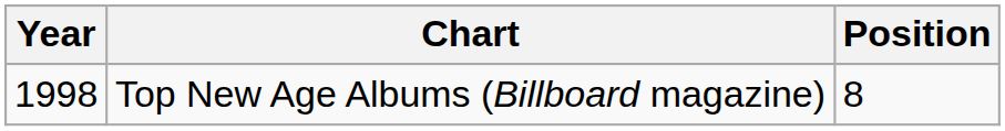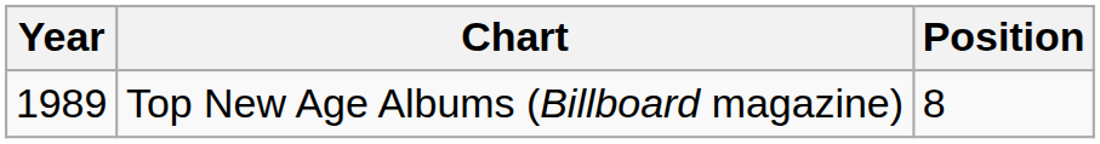Top New Age Albums (Billboard magazine) | Year: 1998 -> 1989
